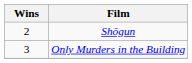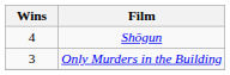Shōgun | Wins: 2 -> 4
